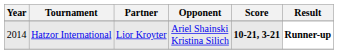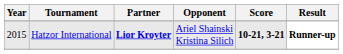Hatzor International | Year: 2014 -> 2015
Hatzor International | Partner: normal -> bold
